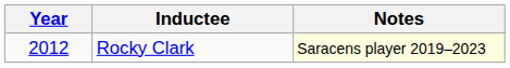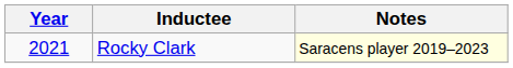Rocky Clark | Year: 2012 -> 2021
